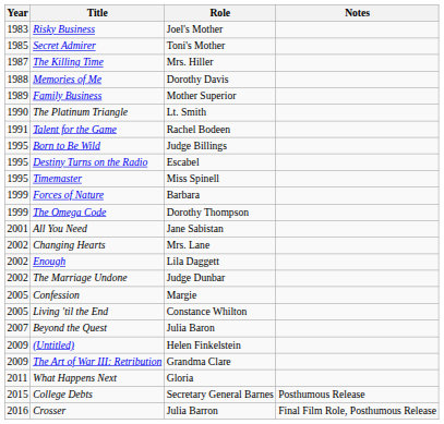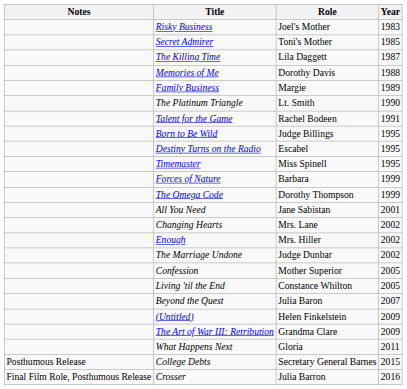columns swapped: Year <-> Notes
The Killing Time | Role: Mrs. Hiller -> Lila Daggett
Family Business | Role: Mother Superior -> Margie
Enough | Role: Lila Daggett -> Mrs. Hiller
Confession | Role: Margie -> Mother Superior
